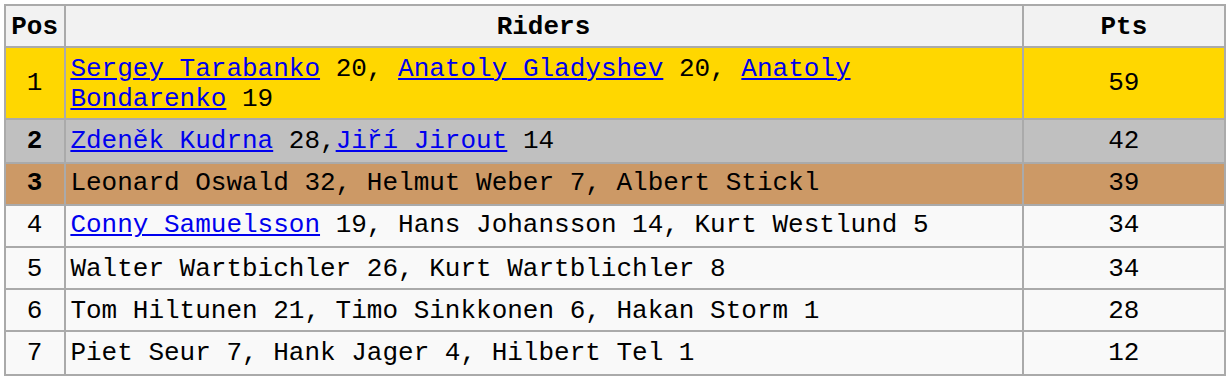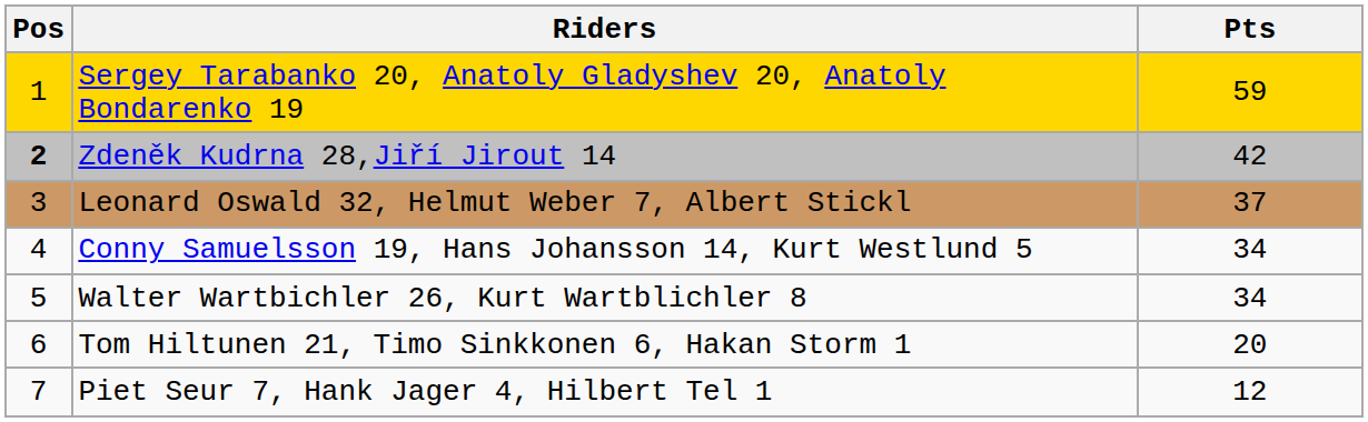Leonard Oswald 32, Helmut Weber 7, Albert Stickl | Pos: bold -> normal
Leonard Oswald 32, Helmut Weber 7, Albert Stickl | Pts: 39 -> 37
Tom Hiltunen 21, Timo Sinkkonen 6, Hakan Storm 1 | Pts: 28 -> 20
